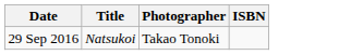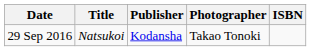+ column: Publisher | Kodansha
